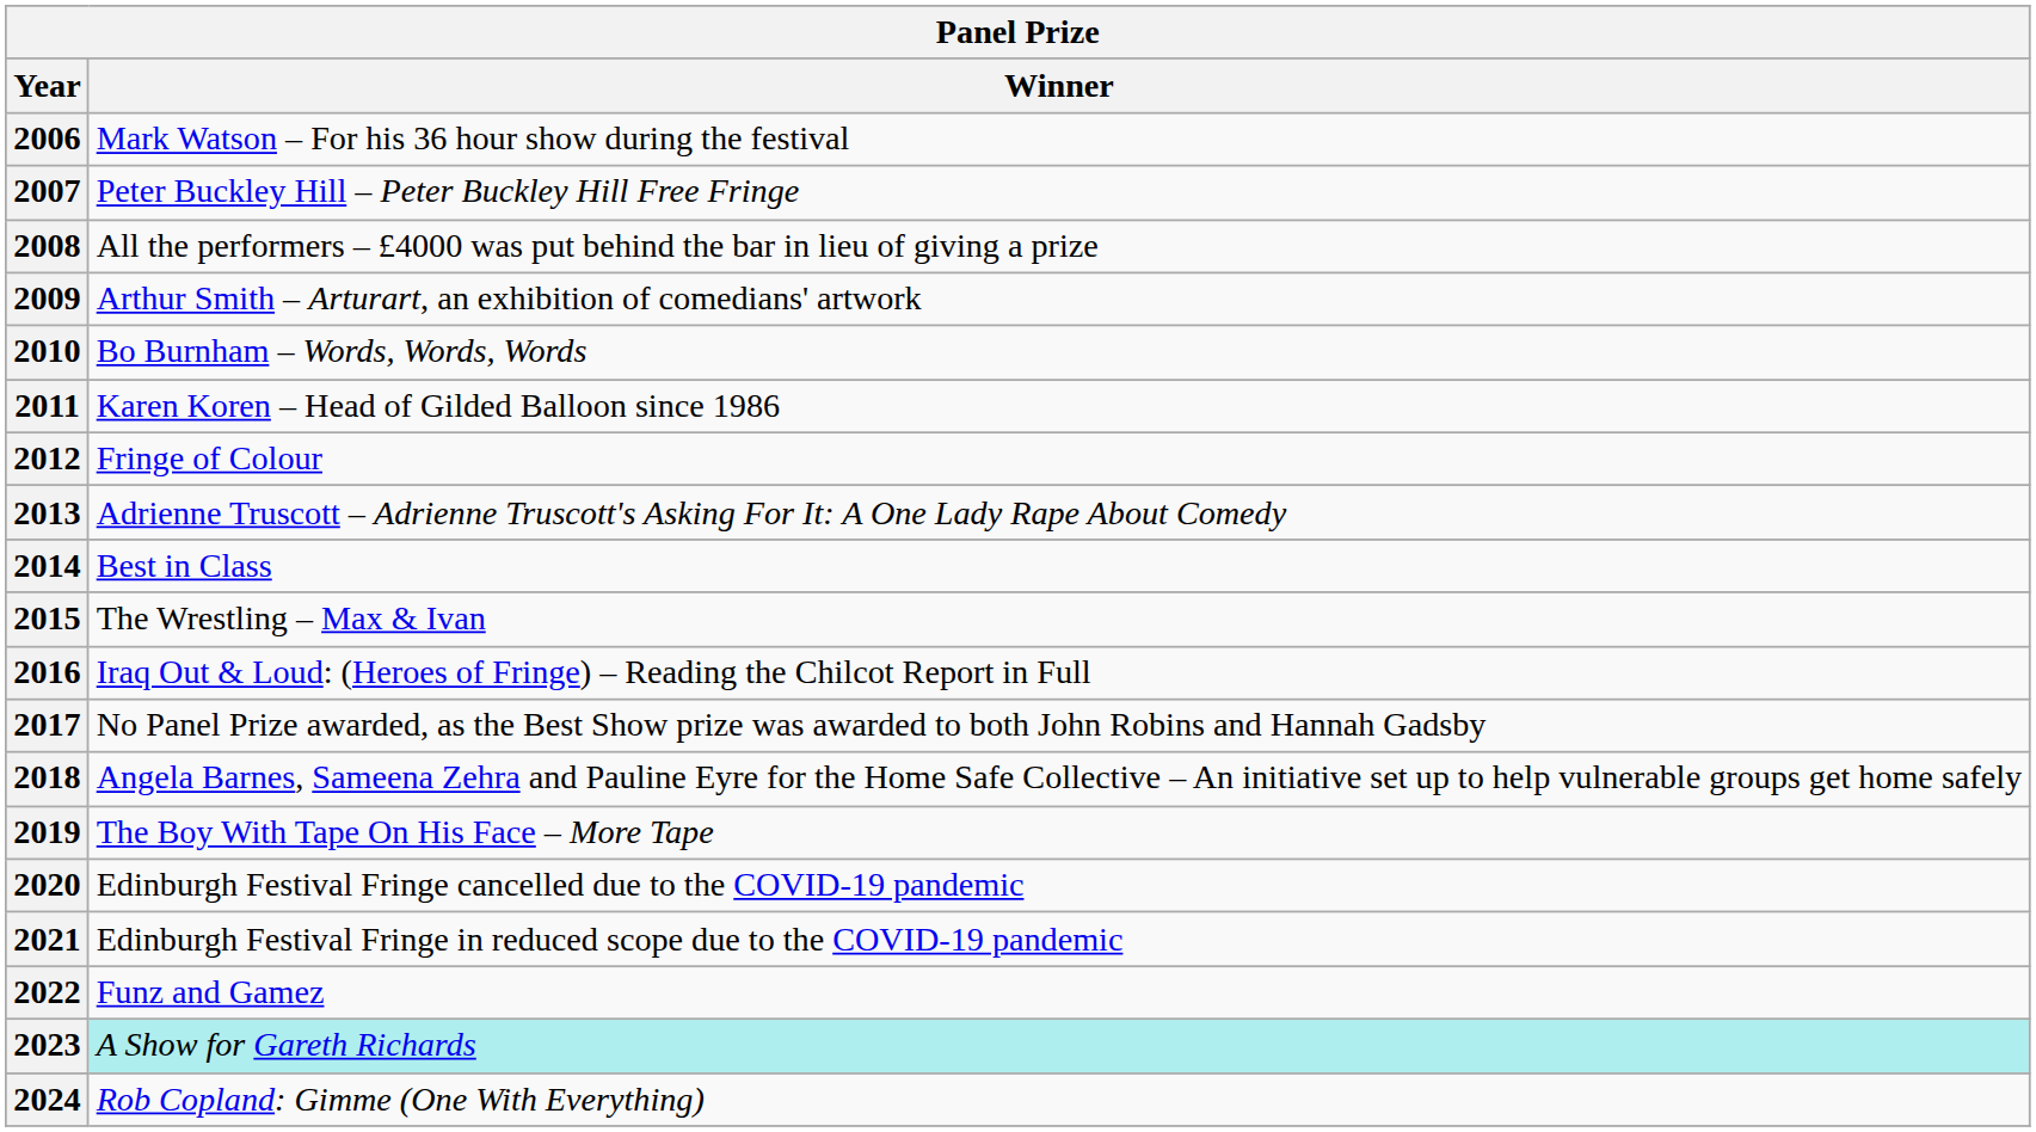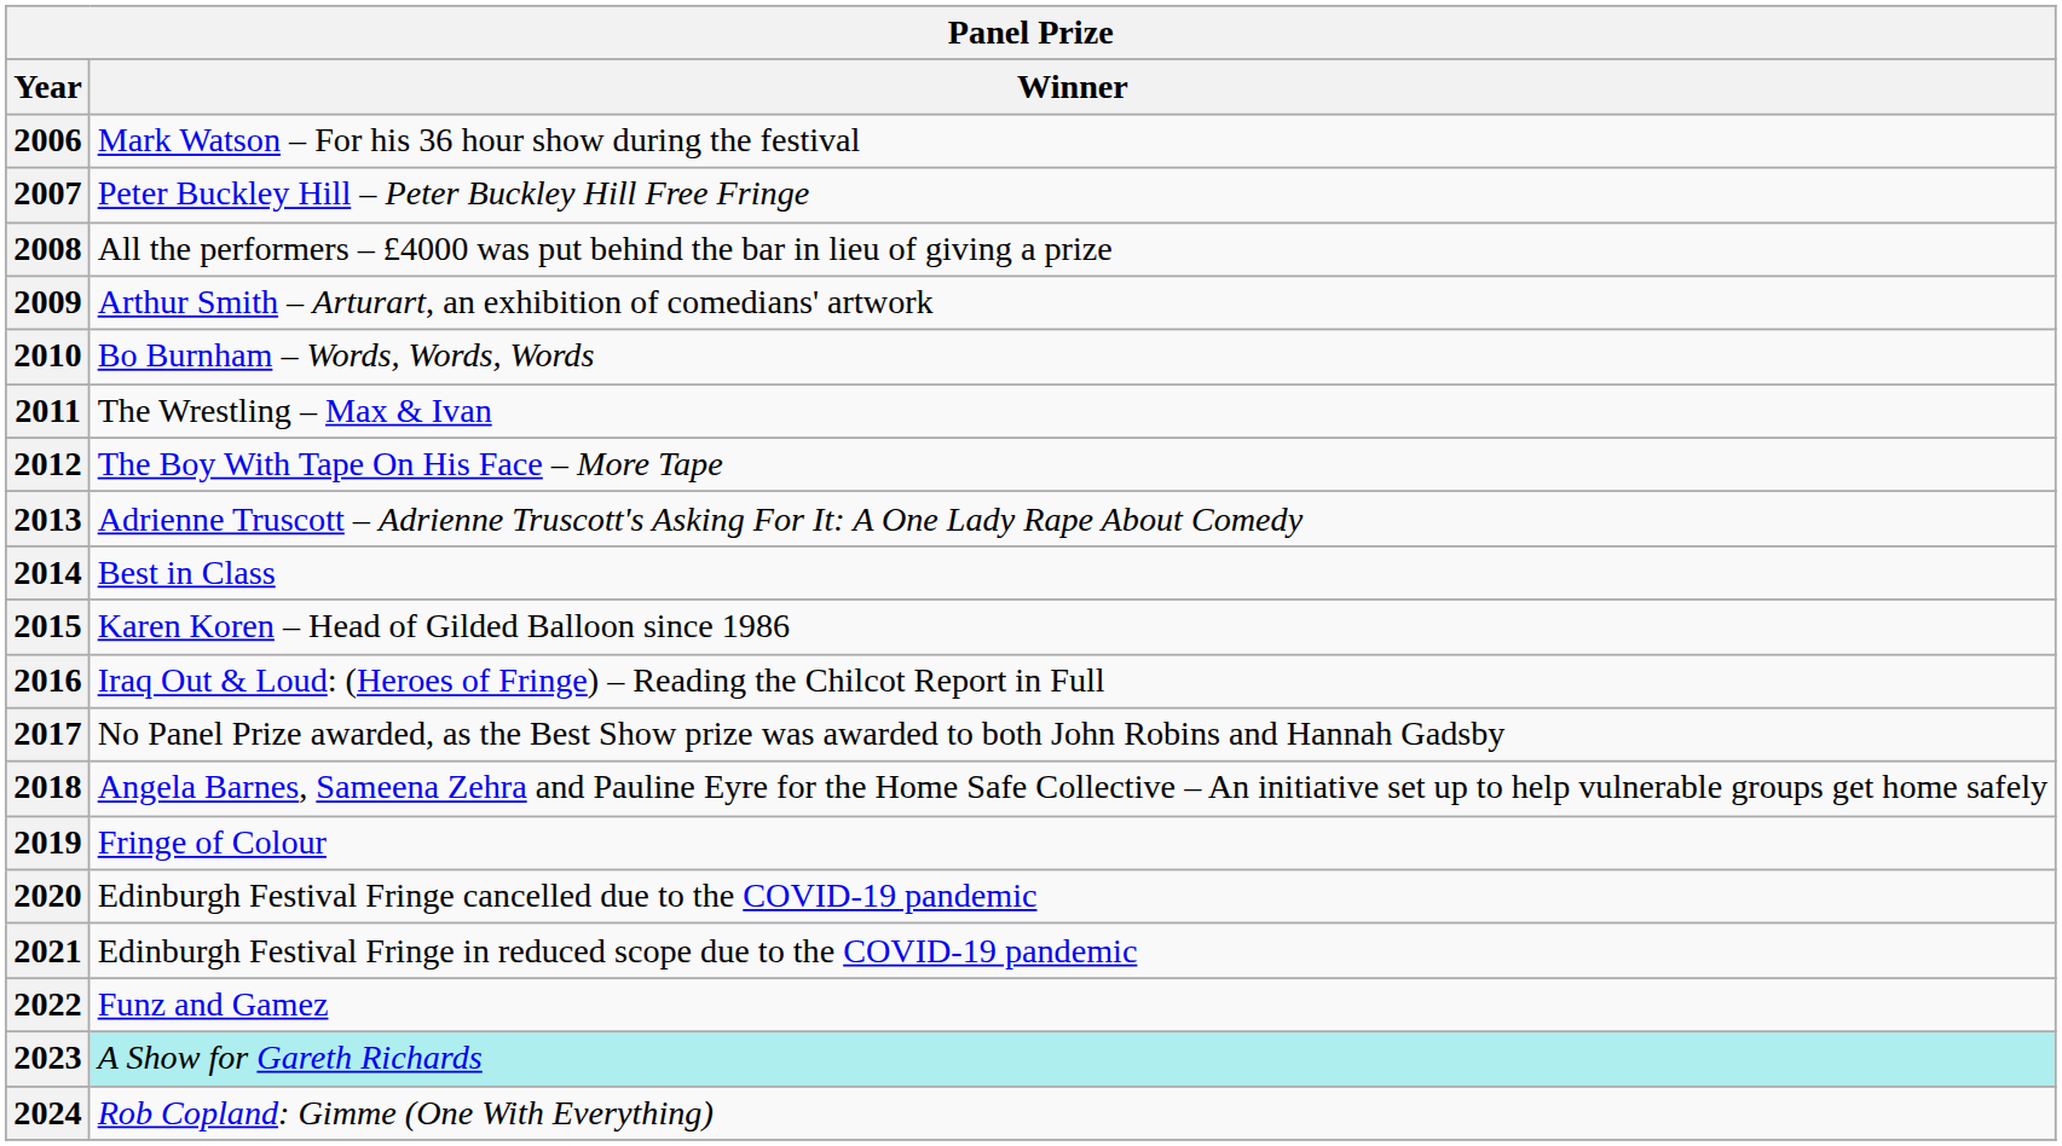2011 | Winner: Karen Koren – Head of Gilded Balloon since 1986 -> The Wrestling – Max & Ivan
2012 | Winner: Fringe of Colour -> The Boy With Tape On His Face – More Tape
2015 | Winner: The Wrestling – Max & Ivan -> Karen Koren – Head of Gilded Balloon since 1986
2019 | Winner: The Boy With Tape On His Face – More Tape -> Fringe of Colour
